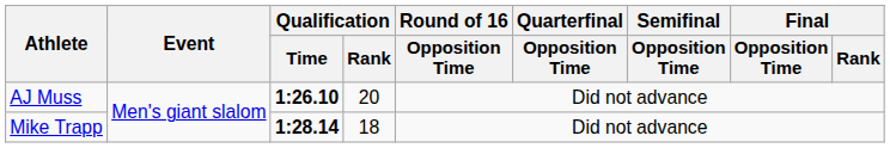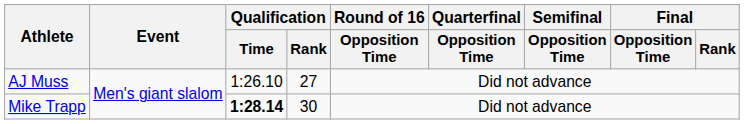AJ Muss | Qualification / Time: bold -> normal
AJ Muss | Qualification / Rank: 20 -> 27
Mike Trapp | Qualification / Rank: 18 -> 30
